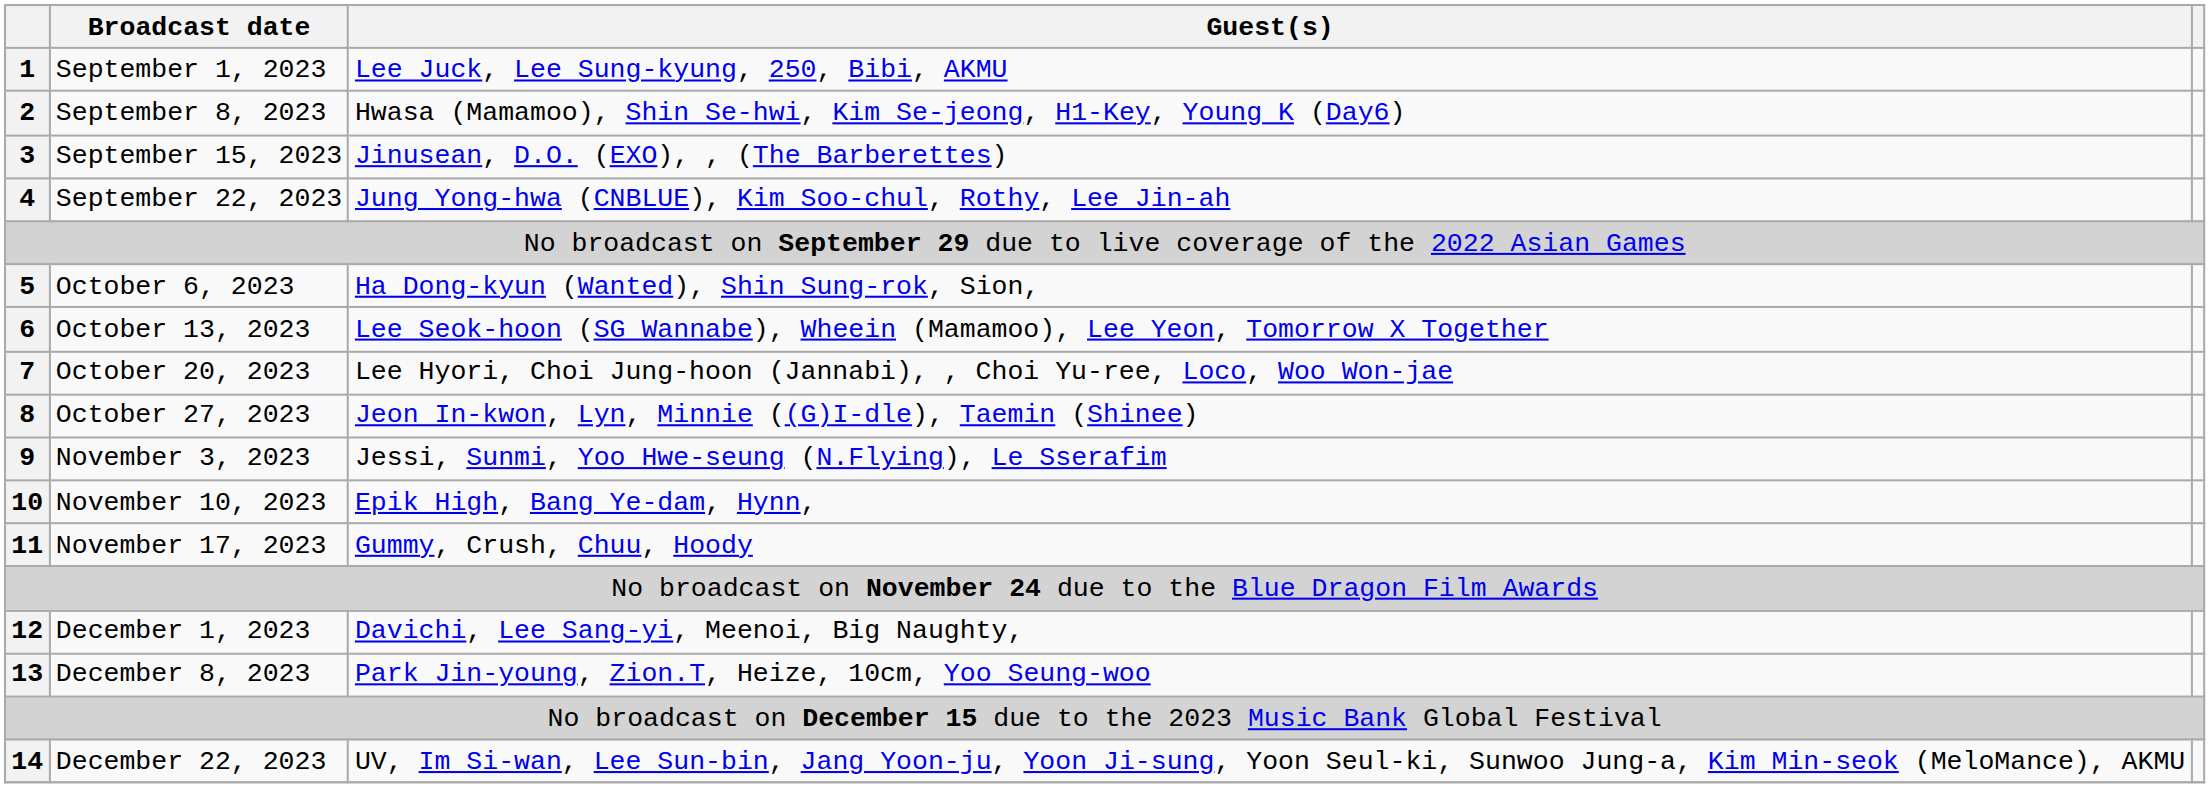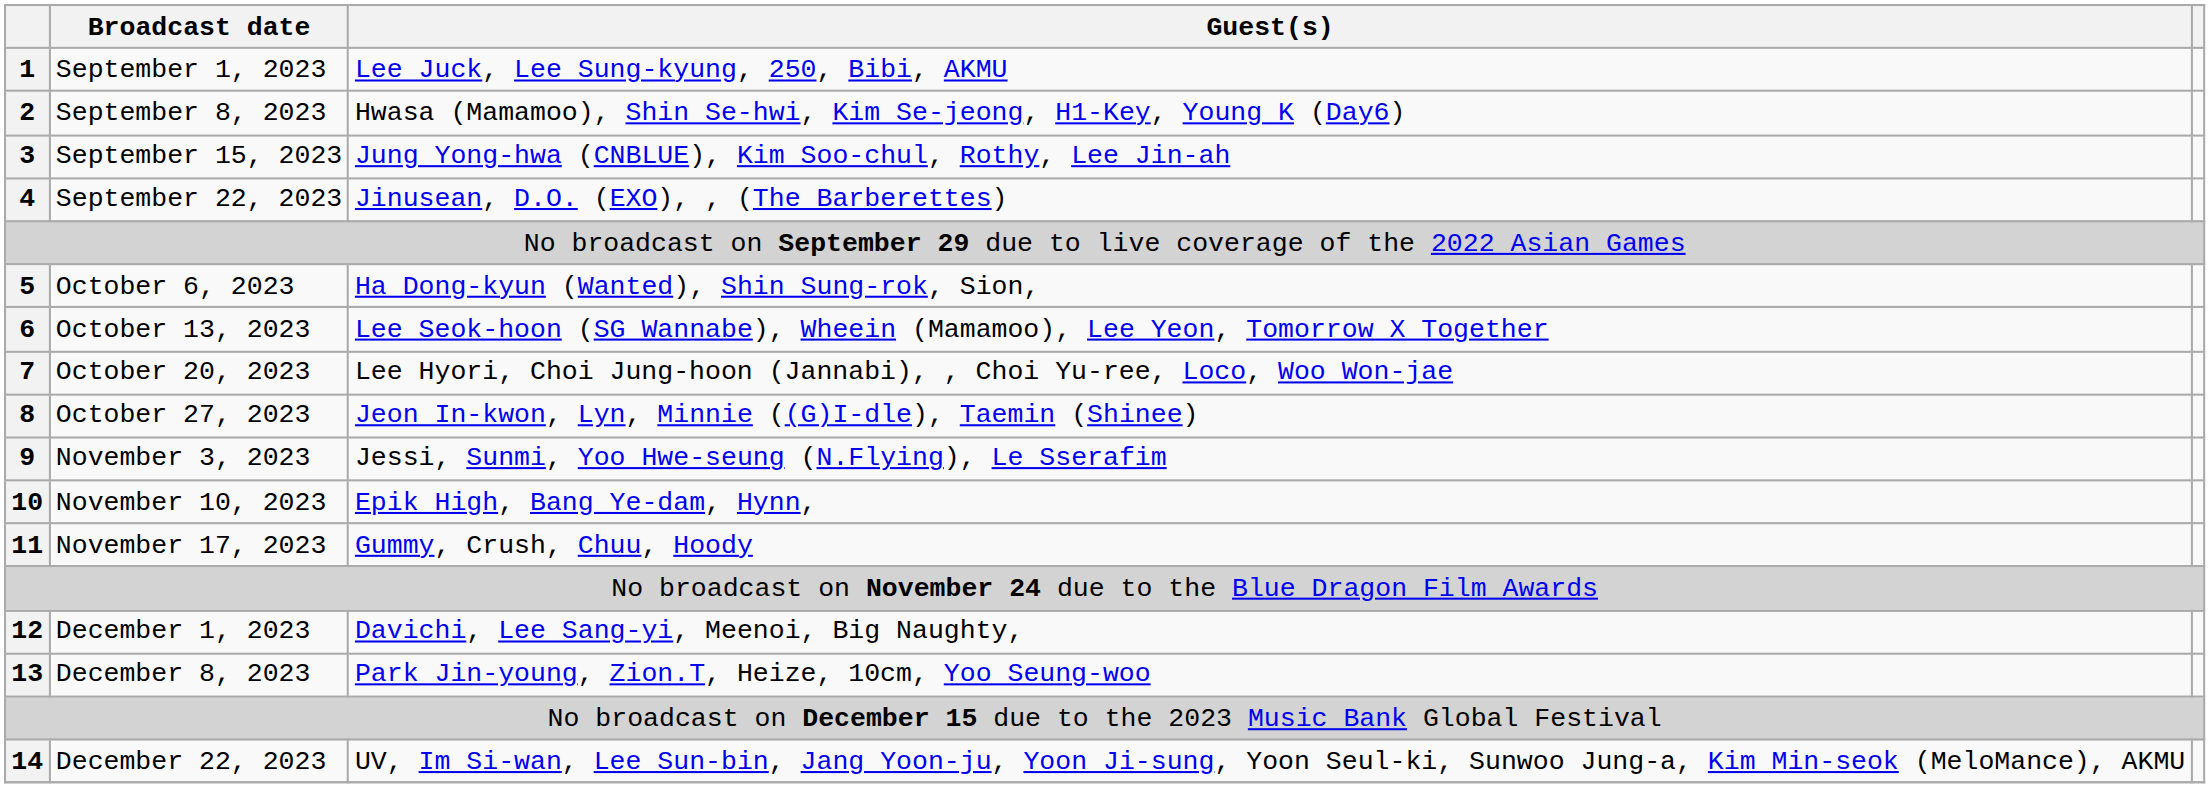September 15, 2023 | Guest(s): Jinusean, D.O. (EXO), , (The Barberettes) -> Jung Yong-hwa (CNBLUE), Kim Soo-chul, Rothy, Lee Jin-ah
September 22, 2023 | Guest(s): Jung Yong-hwa (CNBLUE), Kim Soo-chul, Rothy, Lee Jin-ah -> Jinusean, D.O. (EXO), , (The Barberettes)
